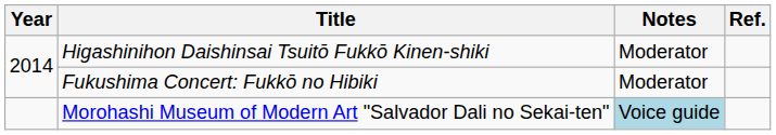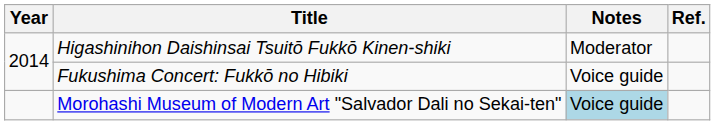Fukushima Concert: Fukkō no Hibiki | Notes: Moderator -> Voice guide
